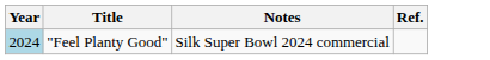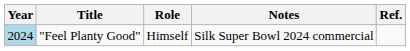+ column: Role | Himself
